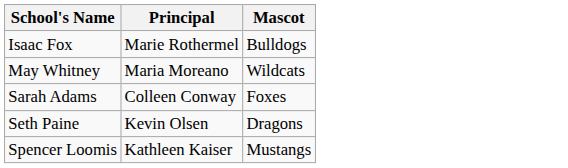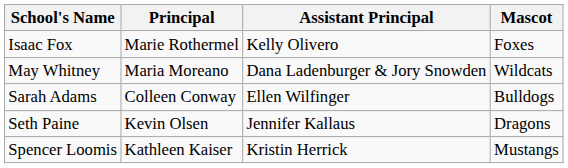+ column: Assistant Principal | Kelly Olivero | Dana Ladenburger & Jory Snowden | Ellen Wilfinger | Jennifer Kallaus | Kristin Herrick
Isaac Fox | Mascot: Bulldogs -> Foxes
Sarah Adams | Mascot: Foxes -> Bulldogs
